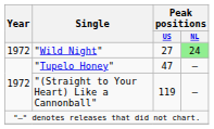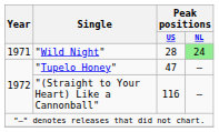"Wild Night" | Year: 1972 -> 1971
"Wild Night" | Peak positions / US: 27 -> 28
"(Straight to Your Heart) Like a Cannonball" | Peak positions / US: 119 -> 116
